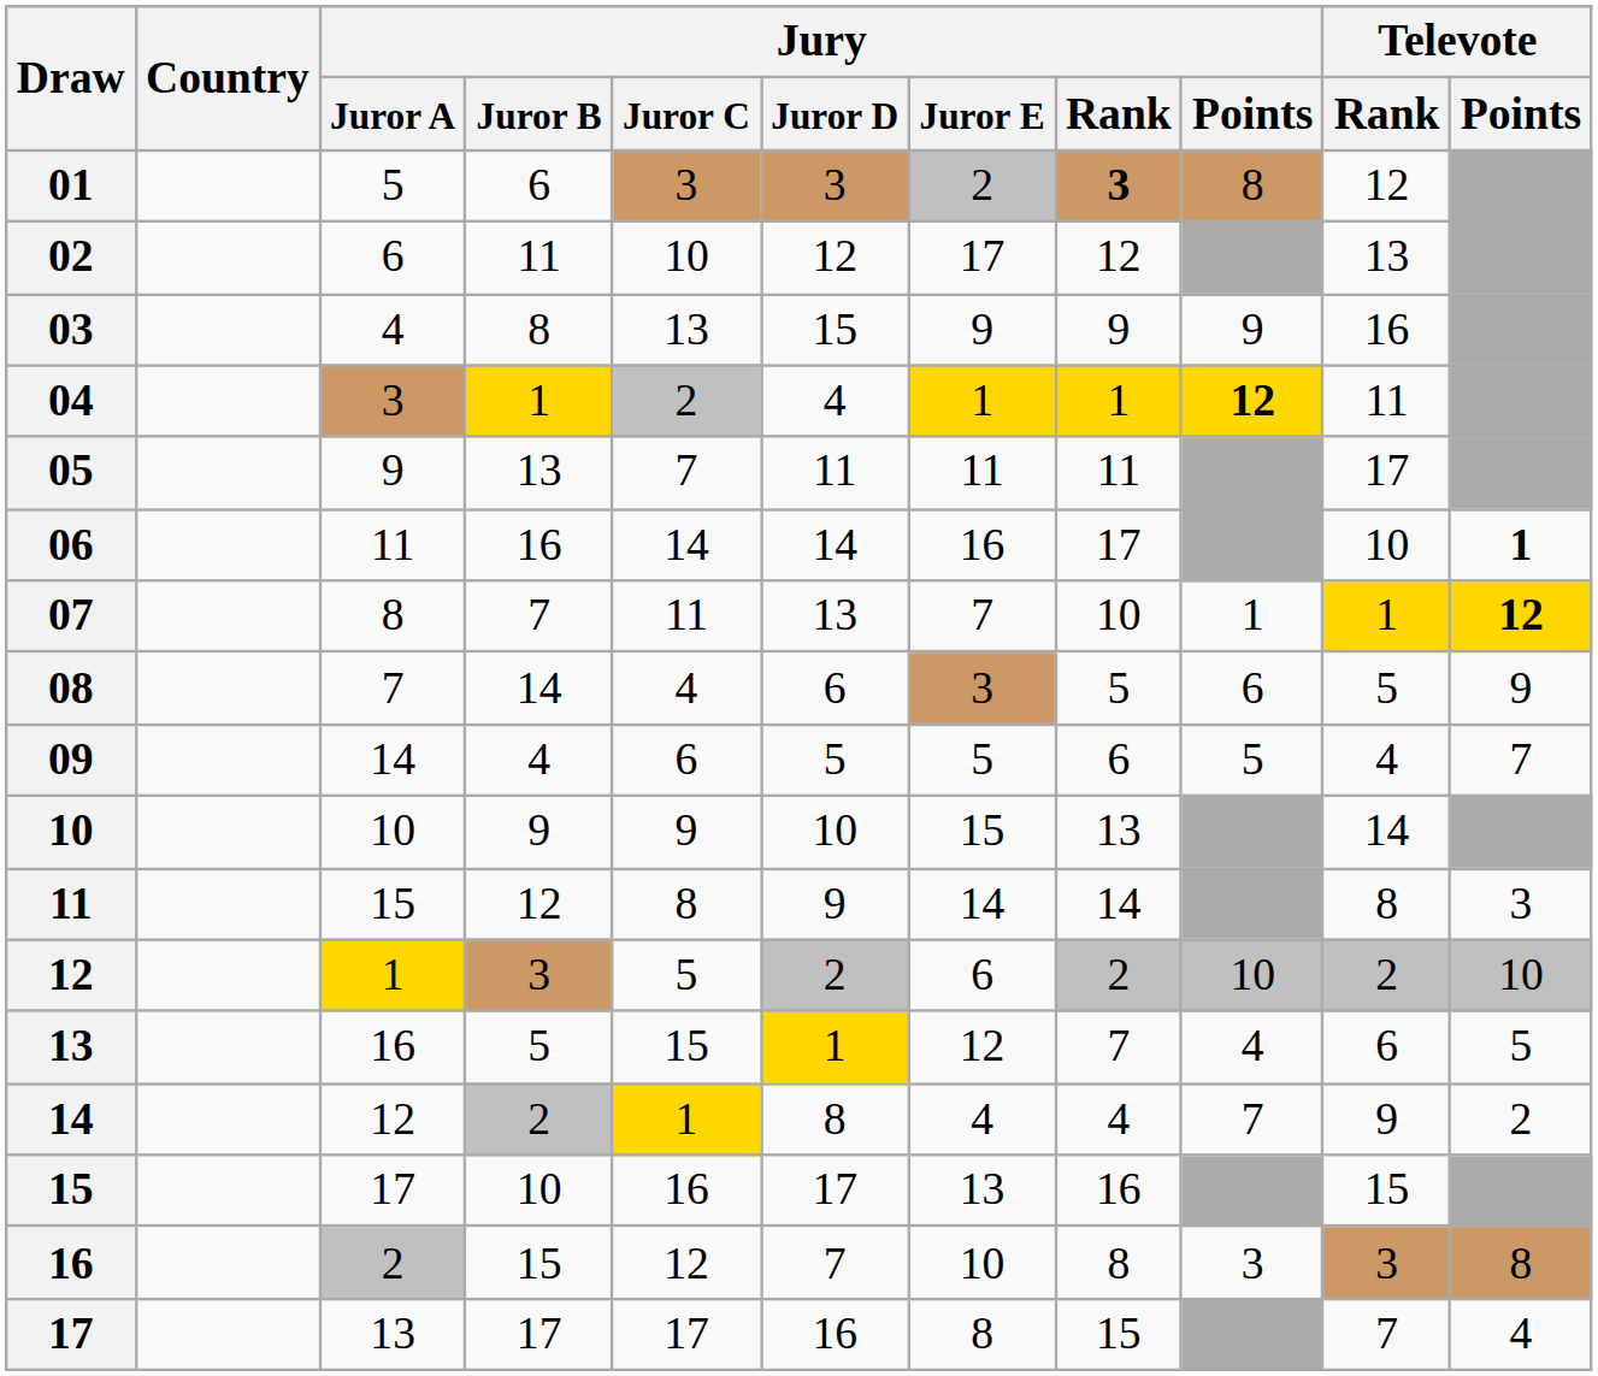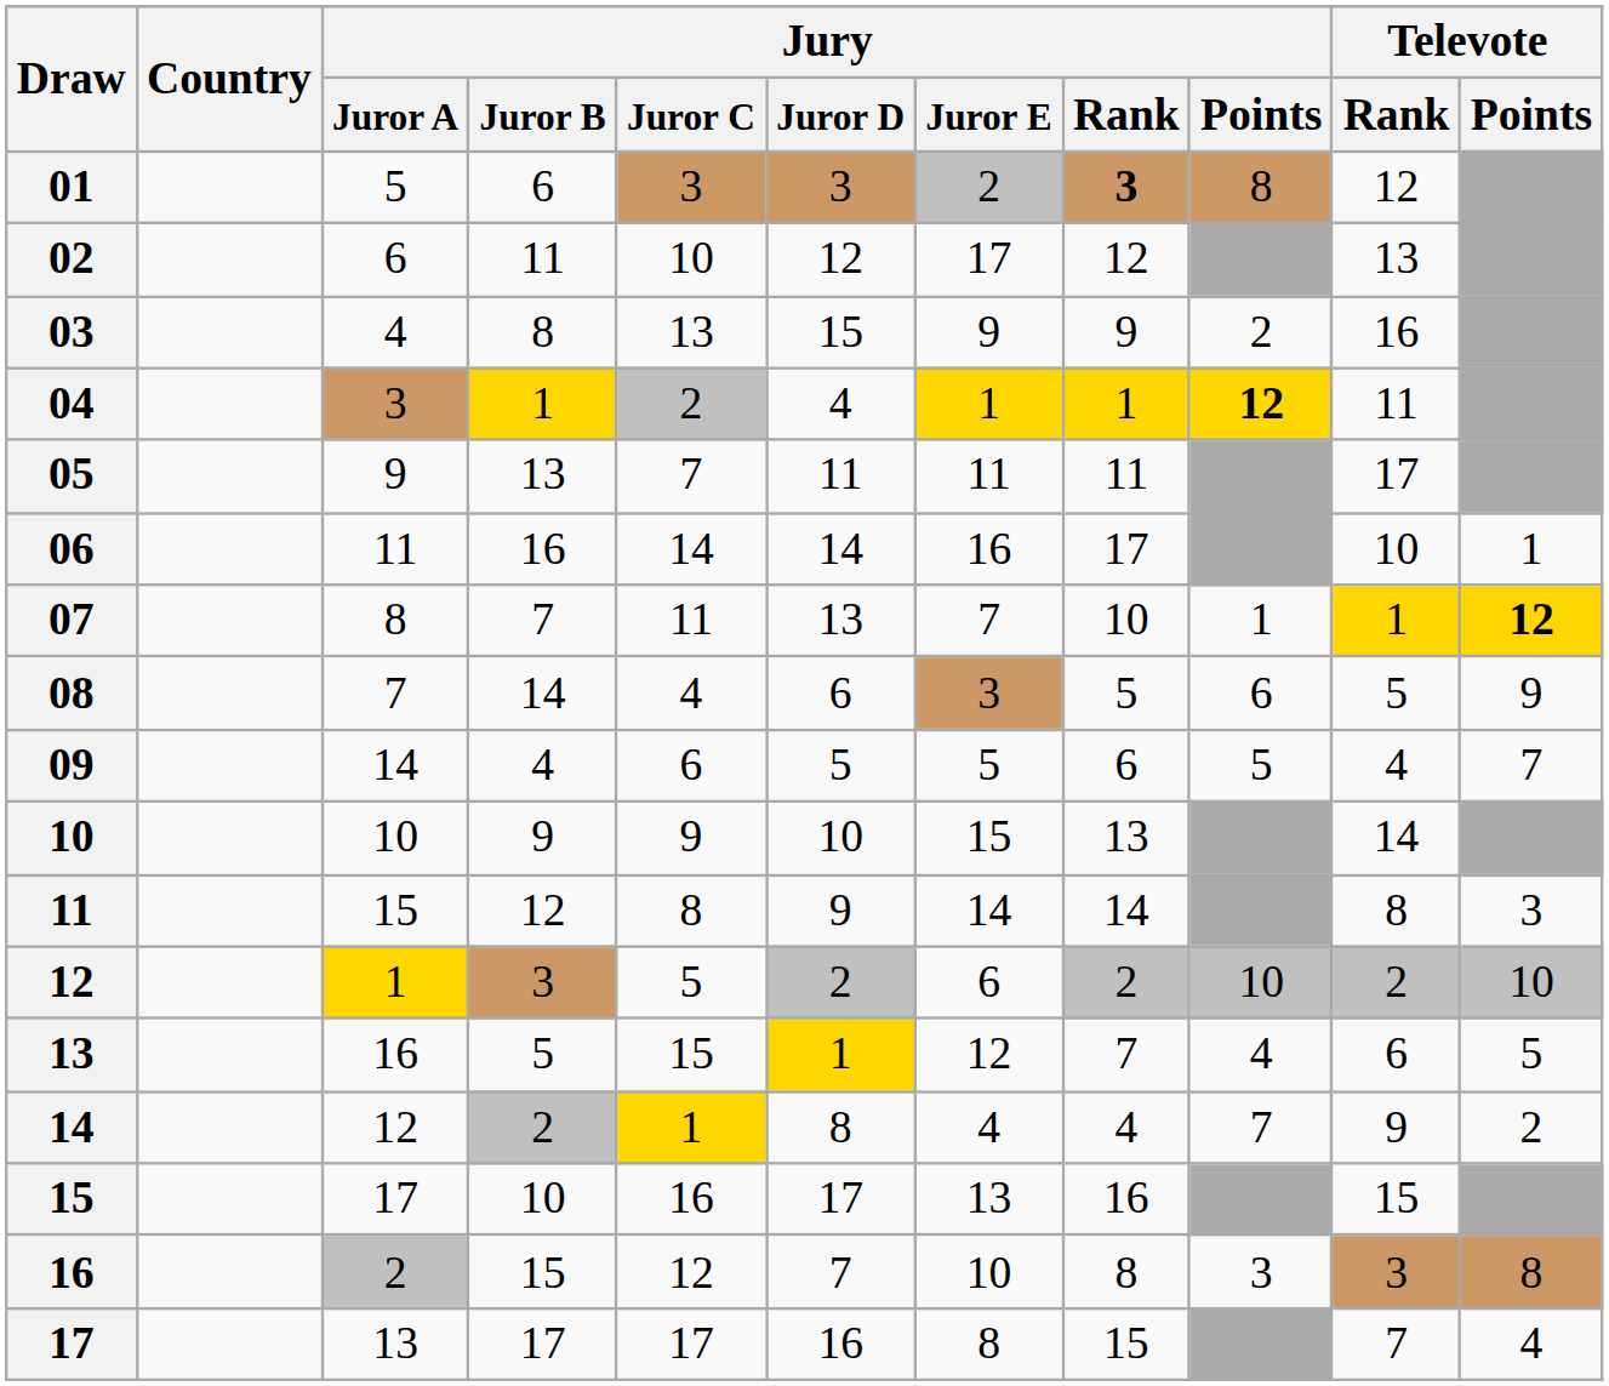03 | Jury / Points: 9 -> 2
06 | Televote / Points: bold -> normal
